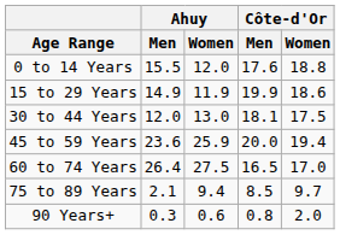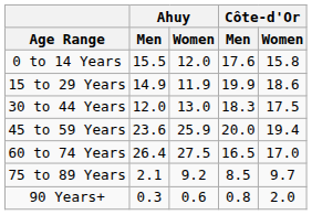0 to 14 Years | Côte-d'Or / Women: 18.8 -> 15.8
30 to 44 Years | Côte-d'Or / Men: 18.1 -> 18.3
75 to 89 Years | Ahuy / Women: 9.4 -> 9.2
